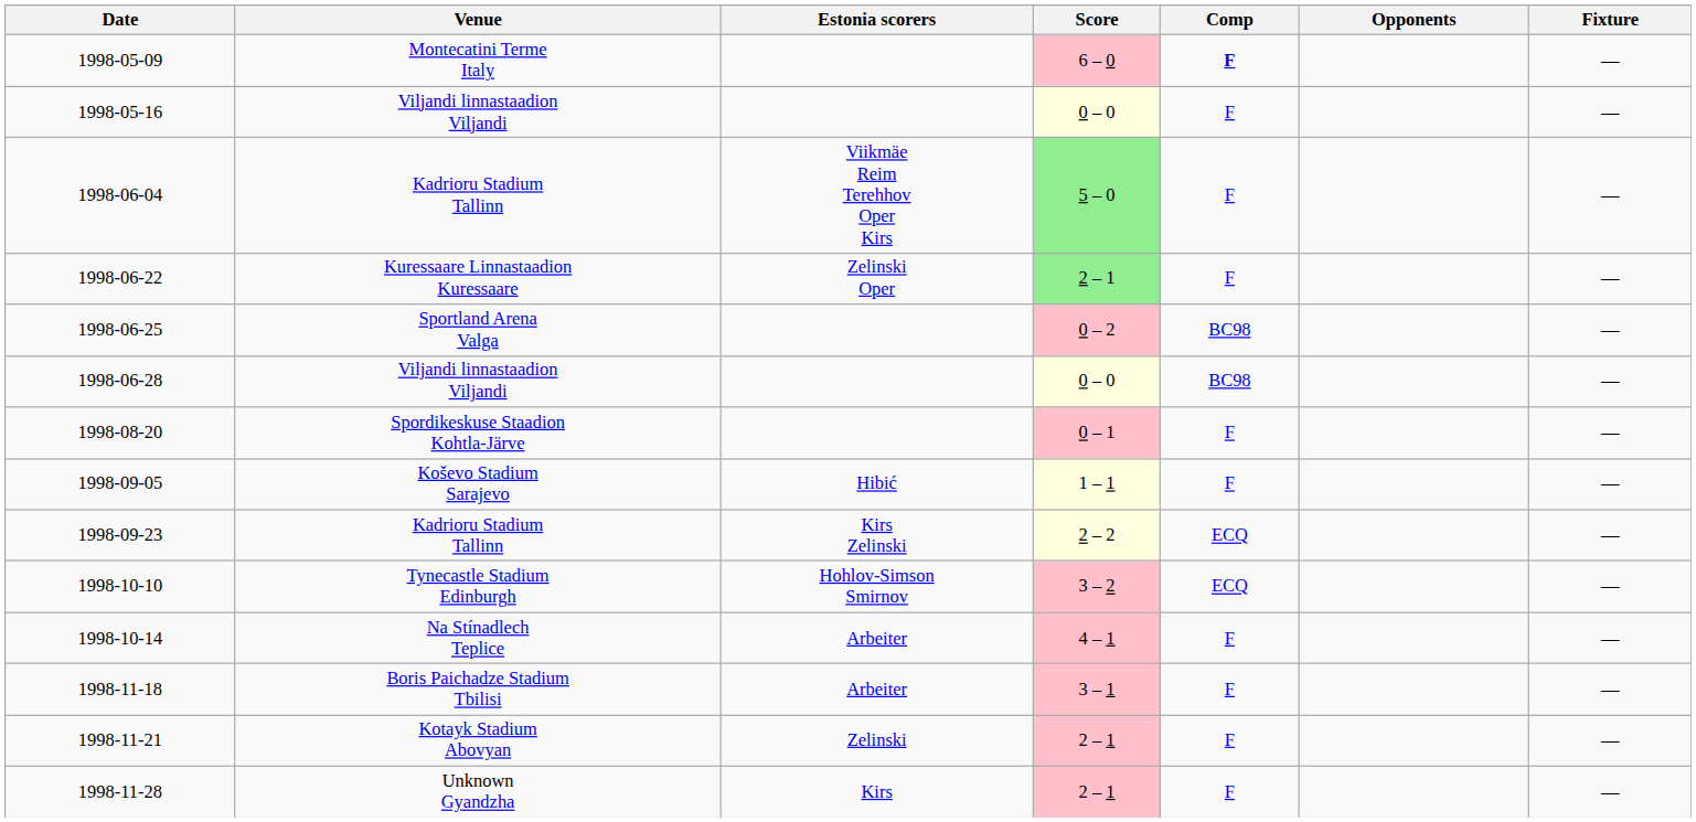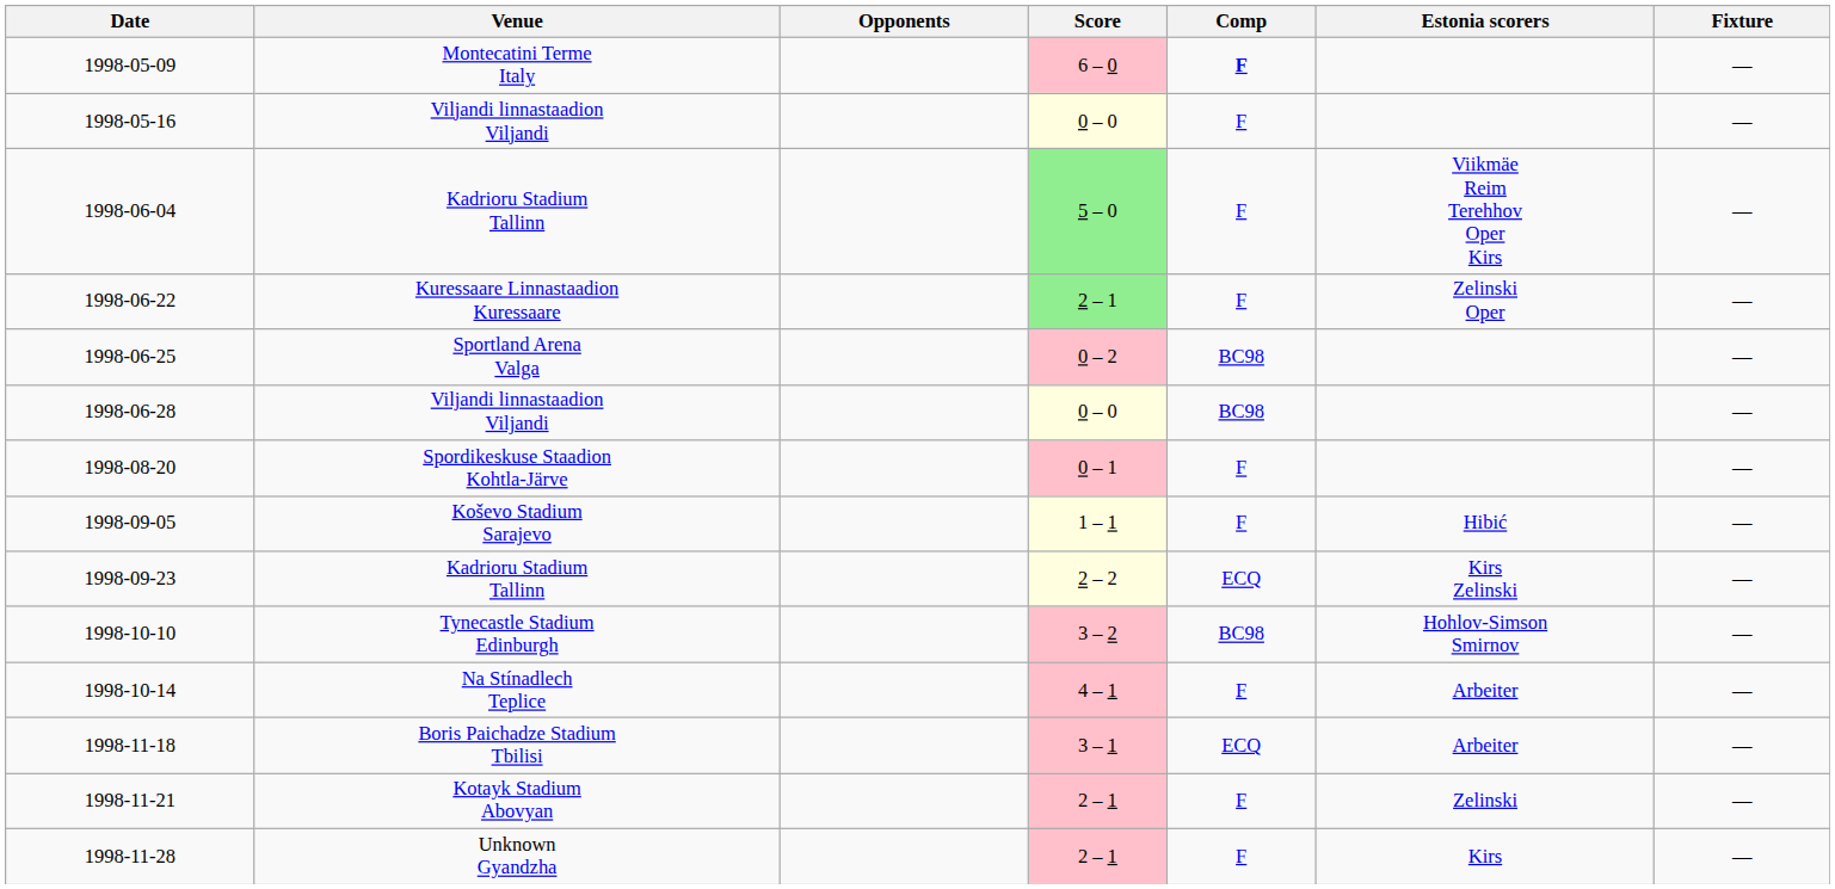columns swapped: Opponents <-> Estonia scorers
1998-10-10 | Comp: ECQ -> BC98
1998-11-18 | Comp: F -> ECQ
